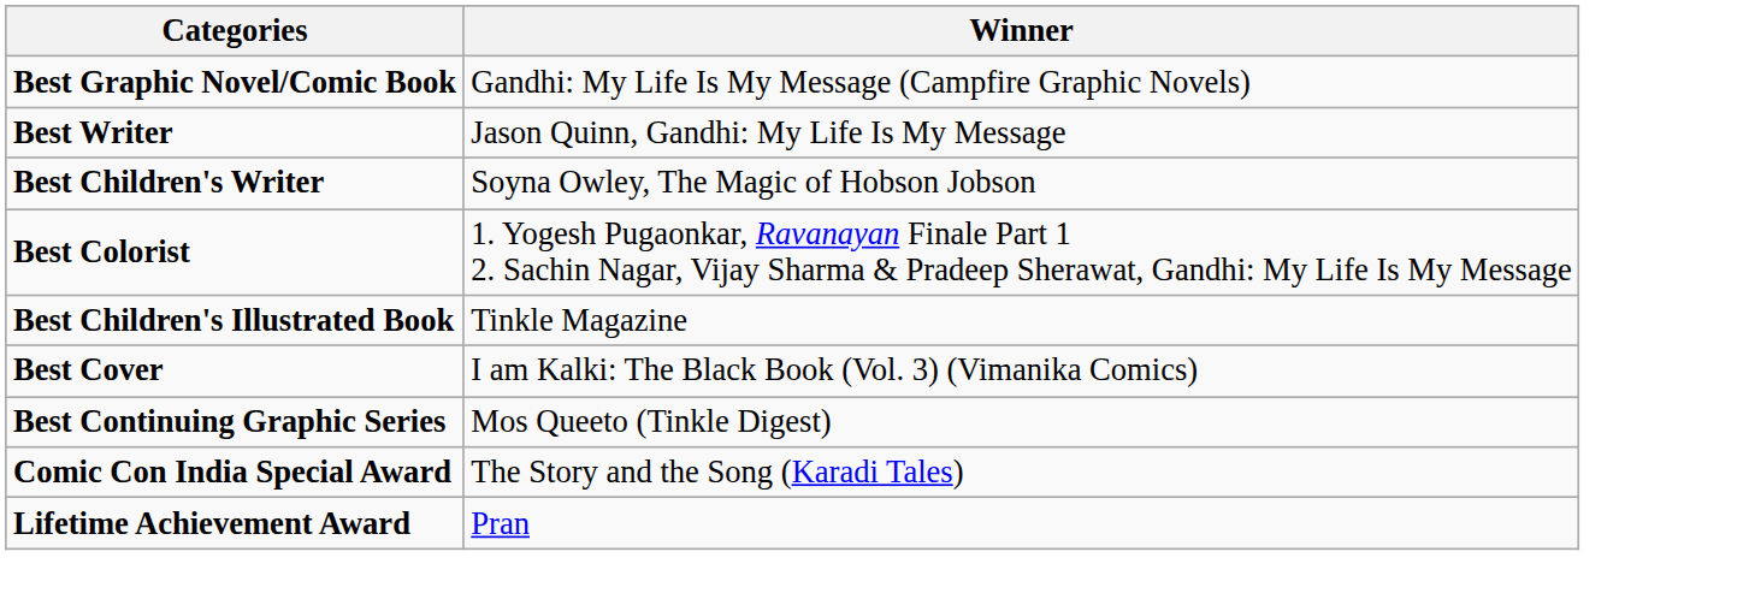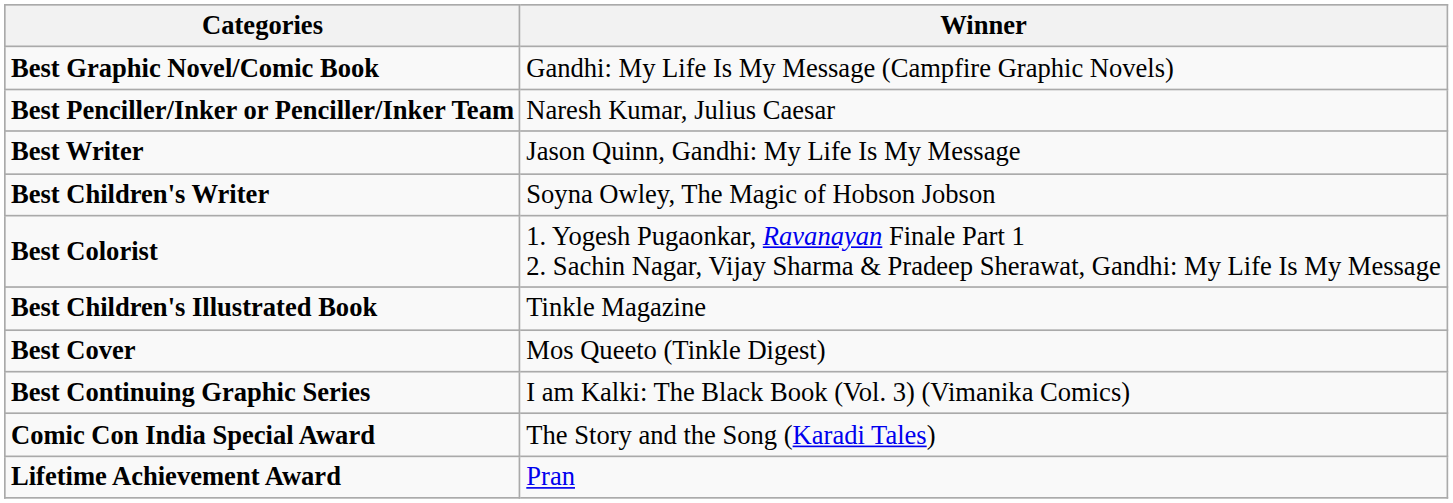+ row: Best Penciller/Inker or Penciller/Inker Team | Naresh Kumar, Julius Caesar
Best Cover | Winner: I am Kalki: The Black Book (Vol. 3) (Vimanika Comics) -> Mos Queeto (Tinkle Digest)
Best Continuing Graphic Series | Winner: Mos Queeto (Tinkle Digest) -> I am Kalki: The Black Book (Vol. 3) (Vimanika Comics)
